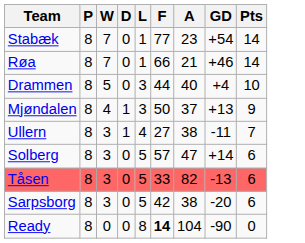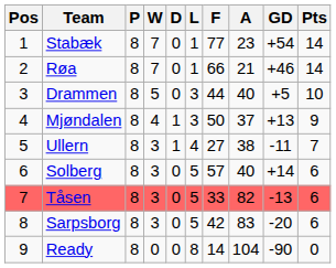+ column: Pos | 1 | 2 | 3 | 4 | 5 | 6 | 7 | 8 | 9
Drammen | GD: +4 -> +5
Solberg | A: 47 -> 40
Sarpsborg | A: 38 -> 83
Ready | F: bold -> normal
